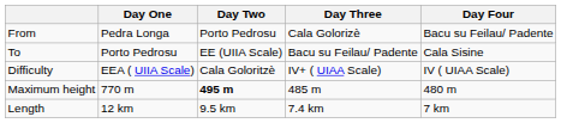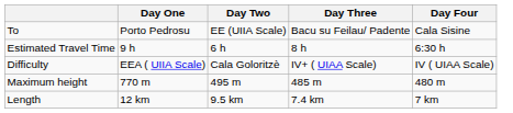- row: From | Pedra Longa | Porto Pedrosu | Cala Golorizè | Bacu su Feilau/ Padente
+ row: Estimated Travel Time | 9 h | 6 h | 8 h | 6:30 h
Maximum height | Day Two: bold -> normal
